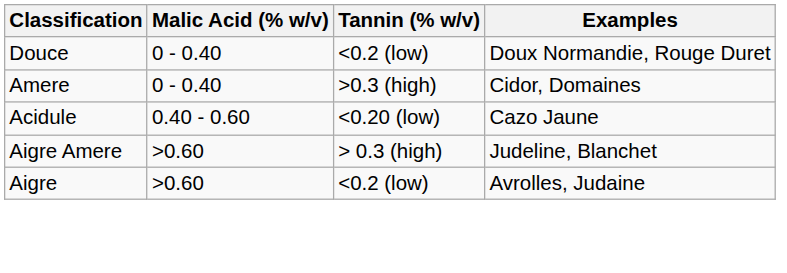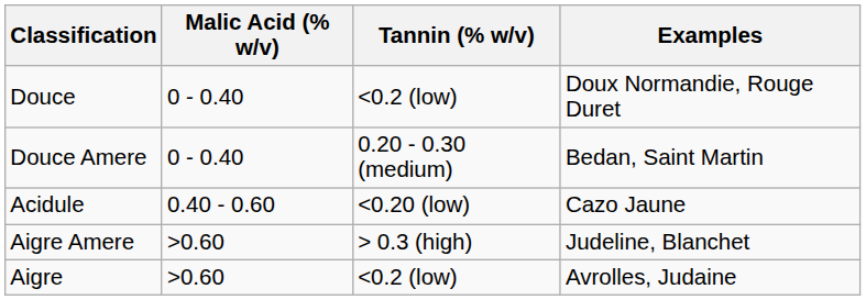- row: Amere | 0 - 0.40 | >0.3 (high) | Cidor, Domaines
+ row: Douce Amere | 0 - 0.40 | 0.20 - 0.30 (medium) | Bedan, Saint Martin
